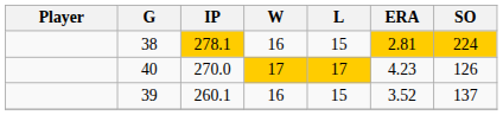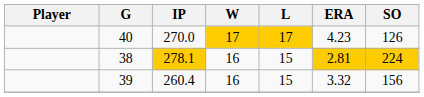rows swapped: 38 <-> 40
39 | IP: 260.1 -> 260.4
39 | ERA: 3.52 -> 3.32
39 | SO: 137 -> 156
